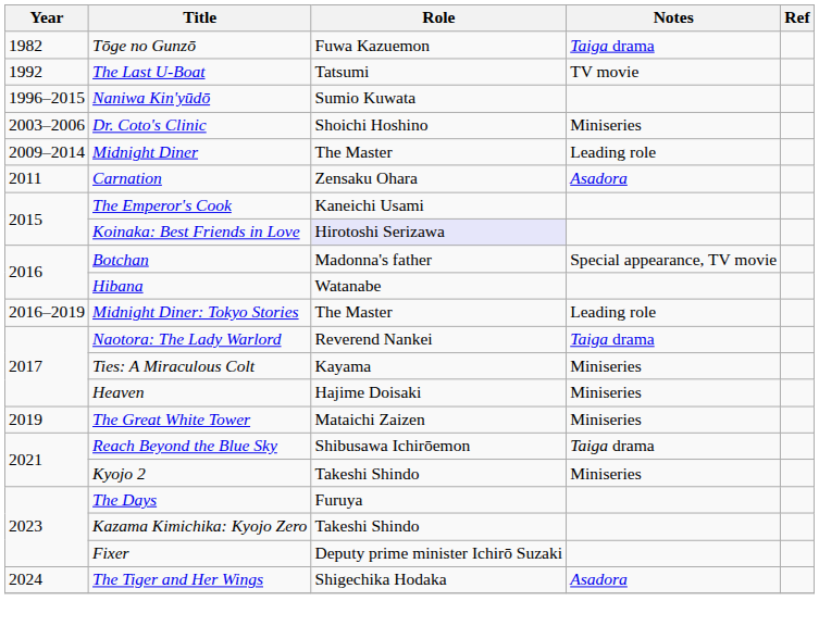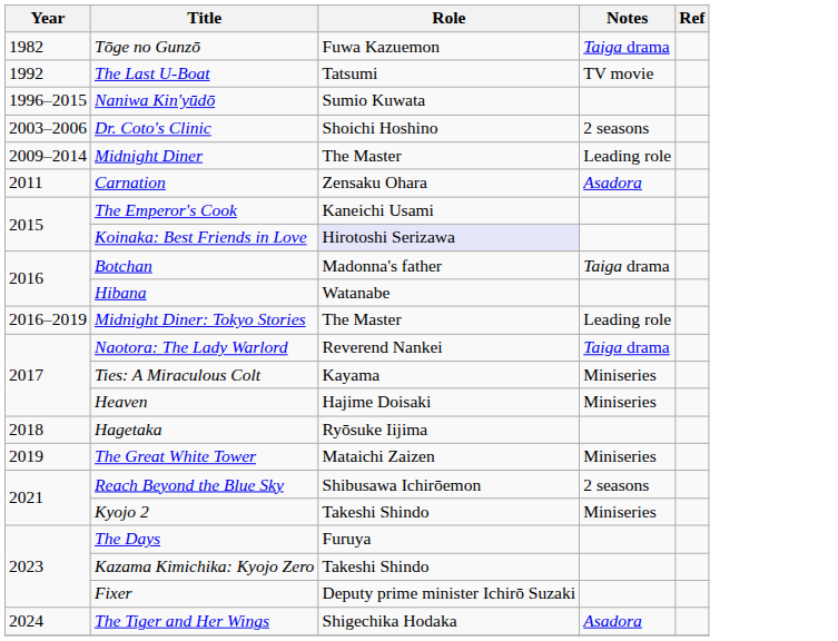Dr. Coto's Clinic | Notes: Miniseries -> 2 seasons
Botchan | Notes: Special appearance, TV movie -> Taiga drama
+ row: 2018 | Hagetaka | Ryōsuke Iijima
Reach Beyond the Blue Sky | Notes: Taiga drama -> 2 seasons
